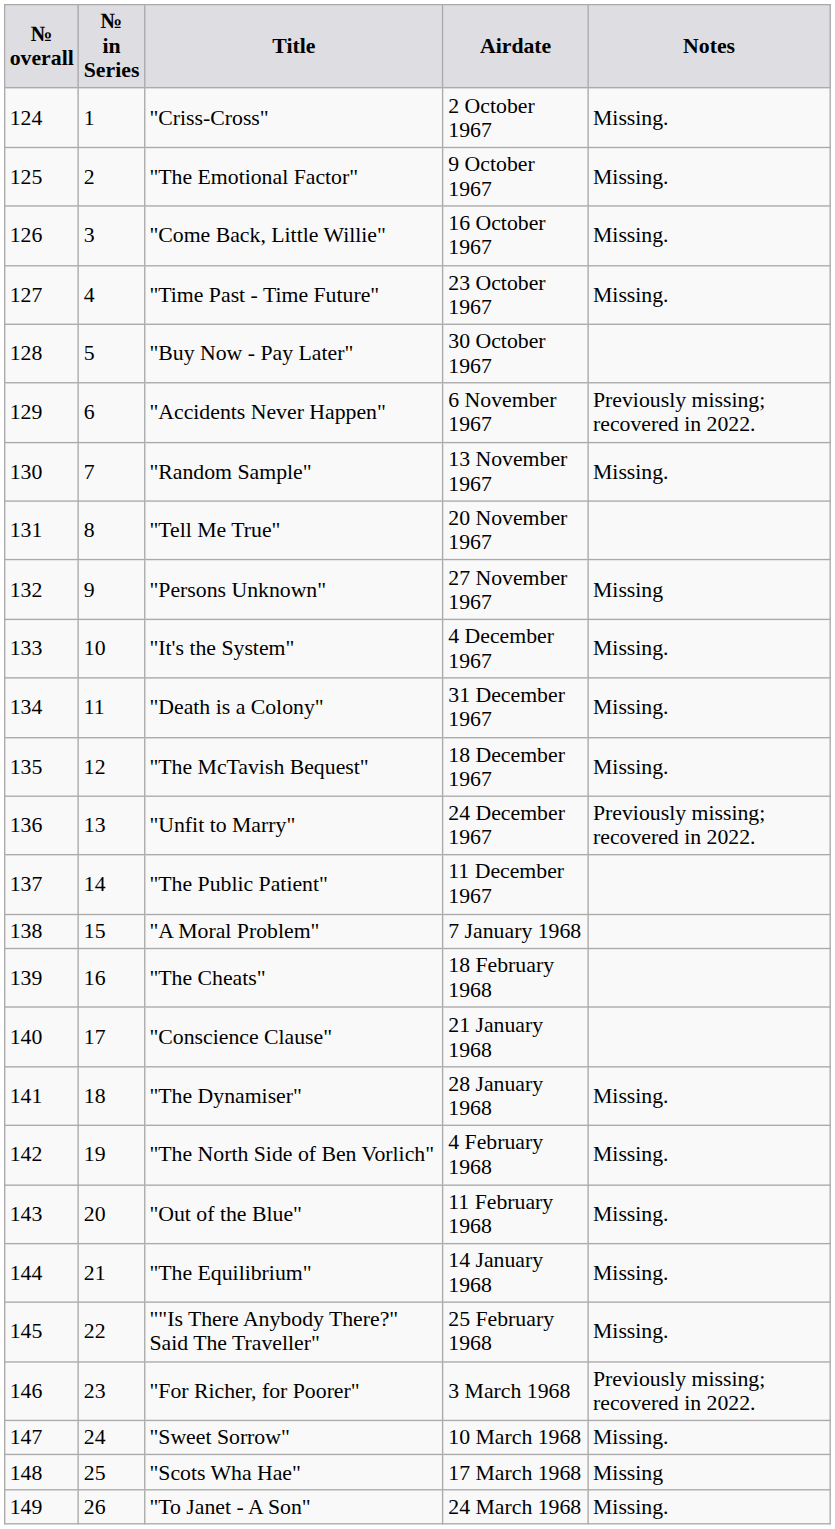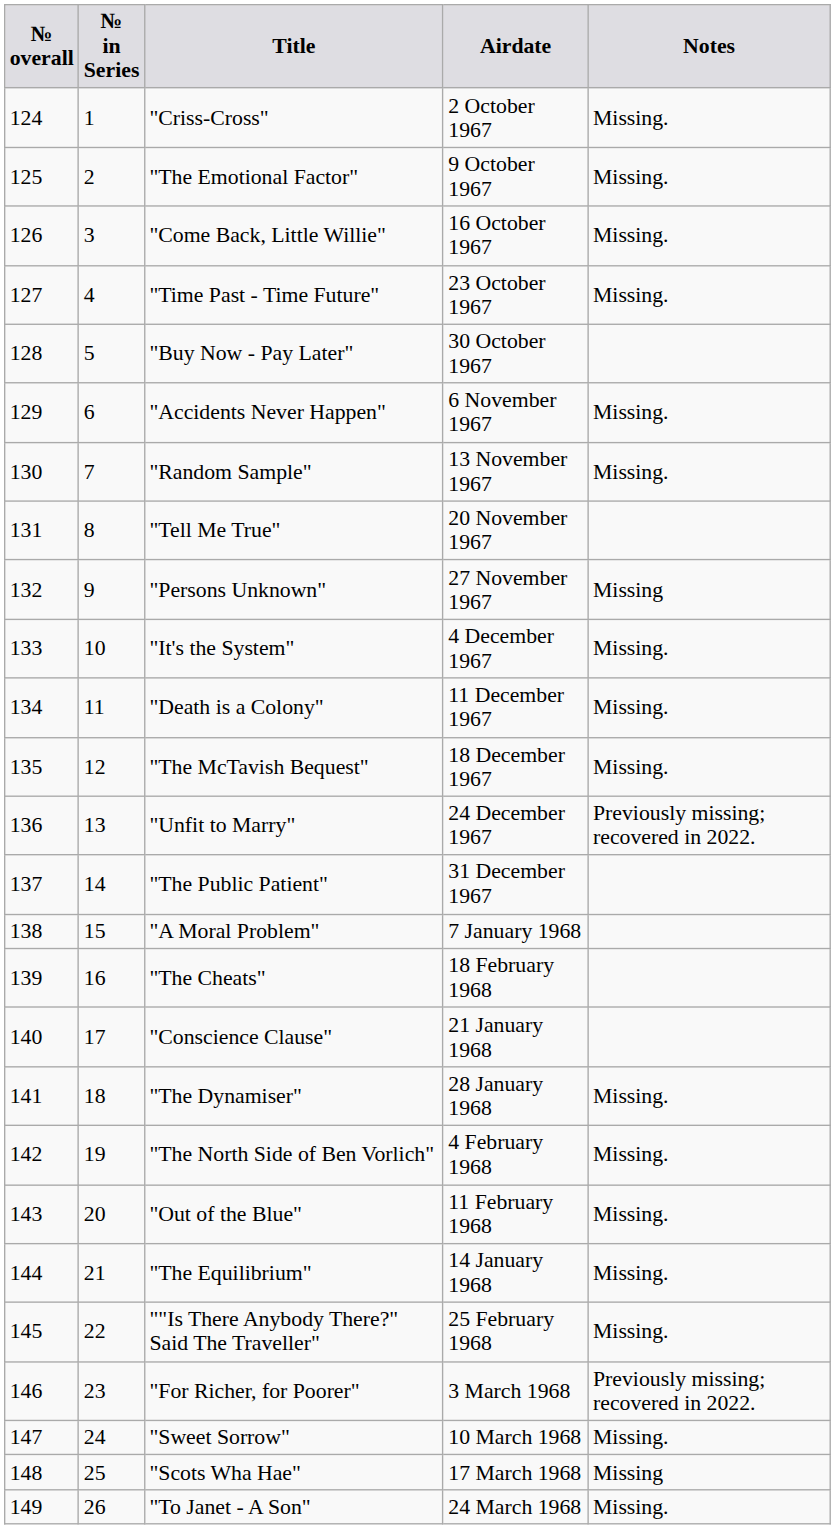"Accidents Never Happen" | Notes: Previously missing; recovered in 2022. -> Missing.
"Death is a Colony" | Airdate: 31 December 1967 -> 11 December 1967
"The Public Patient" | Airdate: 11 December 1967 -> 31 December 1967
